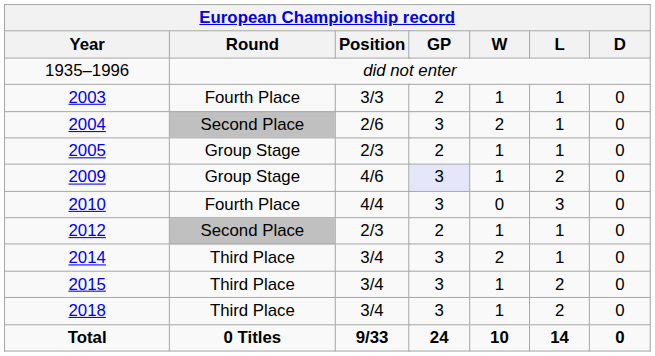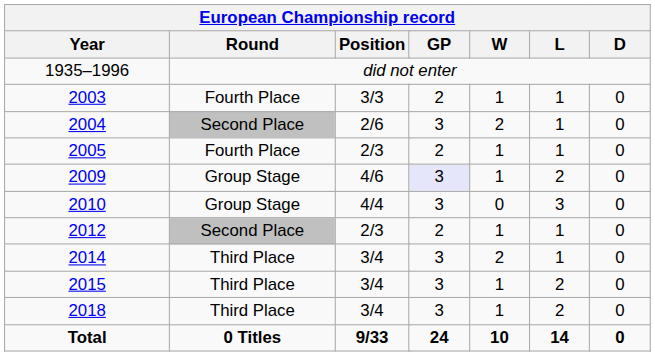2005 | Round: Group Stage -> Fourth Place
2010 | Round: Fourth Place -> Group Stage
